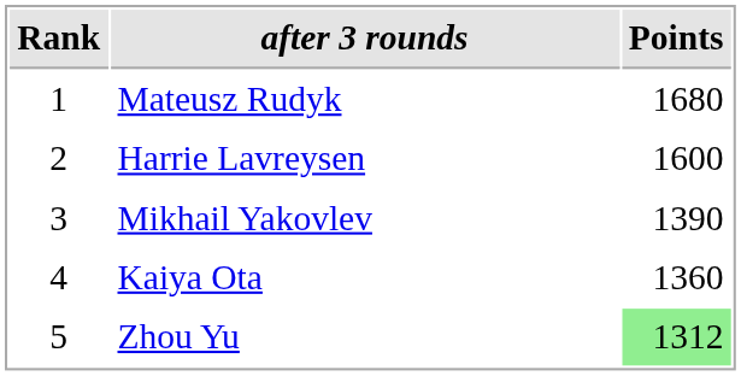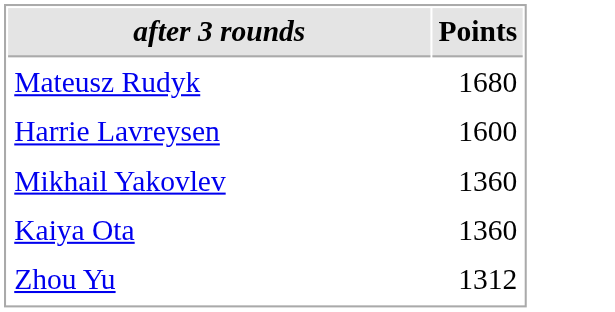- column: Rank | 1 | 2 | 3 | 4 | 5
Mikhail Yakovlev | Points: 1390 -> 1360
Zhou Yu | Points: lightgreen background -> no background
